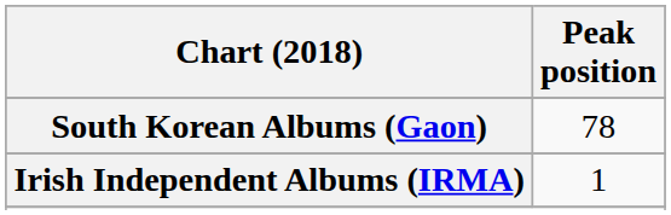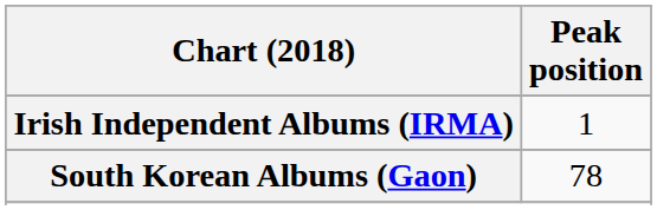rows swapped: Irish Independent Albums (IRMA) <-> South Korean Albums (Gaon)
